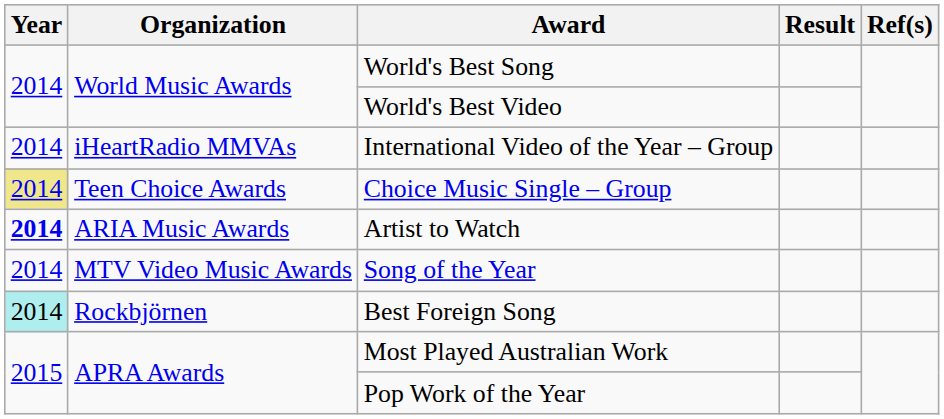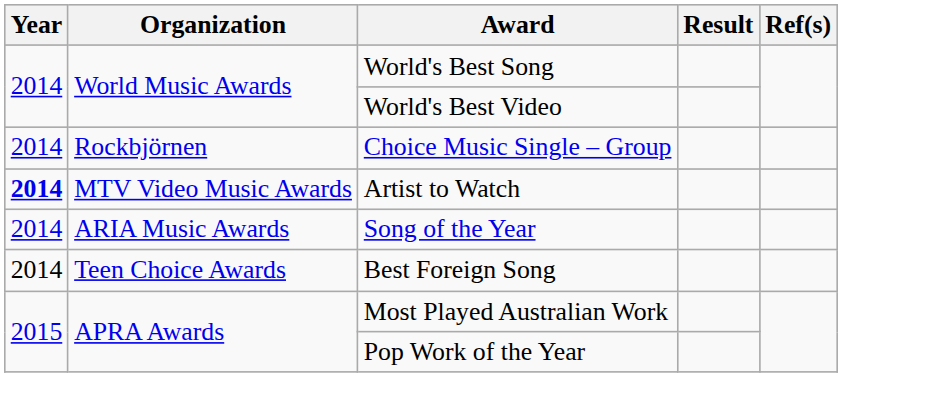- row: 2014 | iHeartRadio MMVAs | International Video of the Year – Group
Choice Music Single – Group | Year: khaki background -> no background
Choice Music Single – Group | Organization: Teen Choice Awards -> Rockbjörnen
Artist to Watch | Organization: ARIA Music Awards -> MTV Video Music Awards
Song of the Year | Organization: MTV Video Music Awards -> ARIA Music Awards
Best Foreign Song | Year: paleturquoise background -> no background
Best Foreign Song | Organization: Rockbjörnen -> Teen Choice Awards
